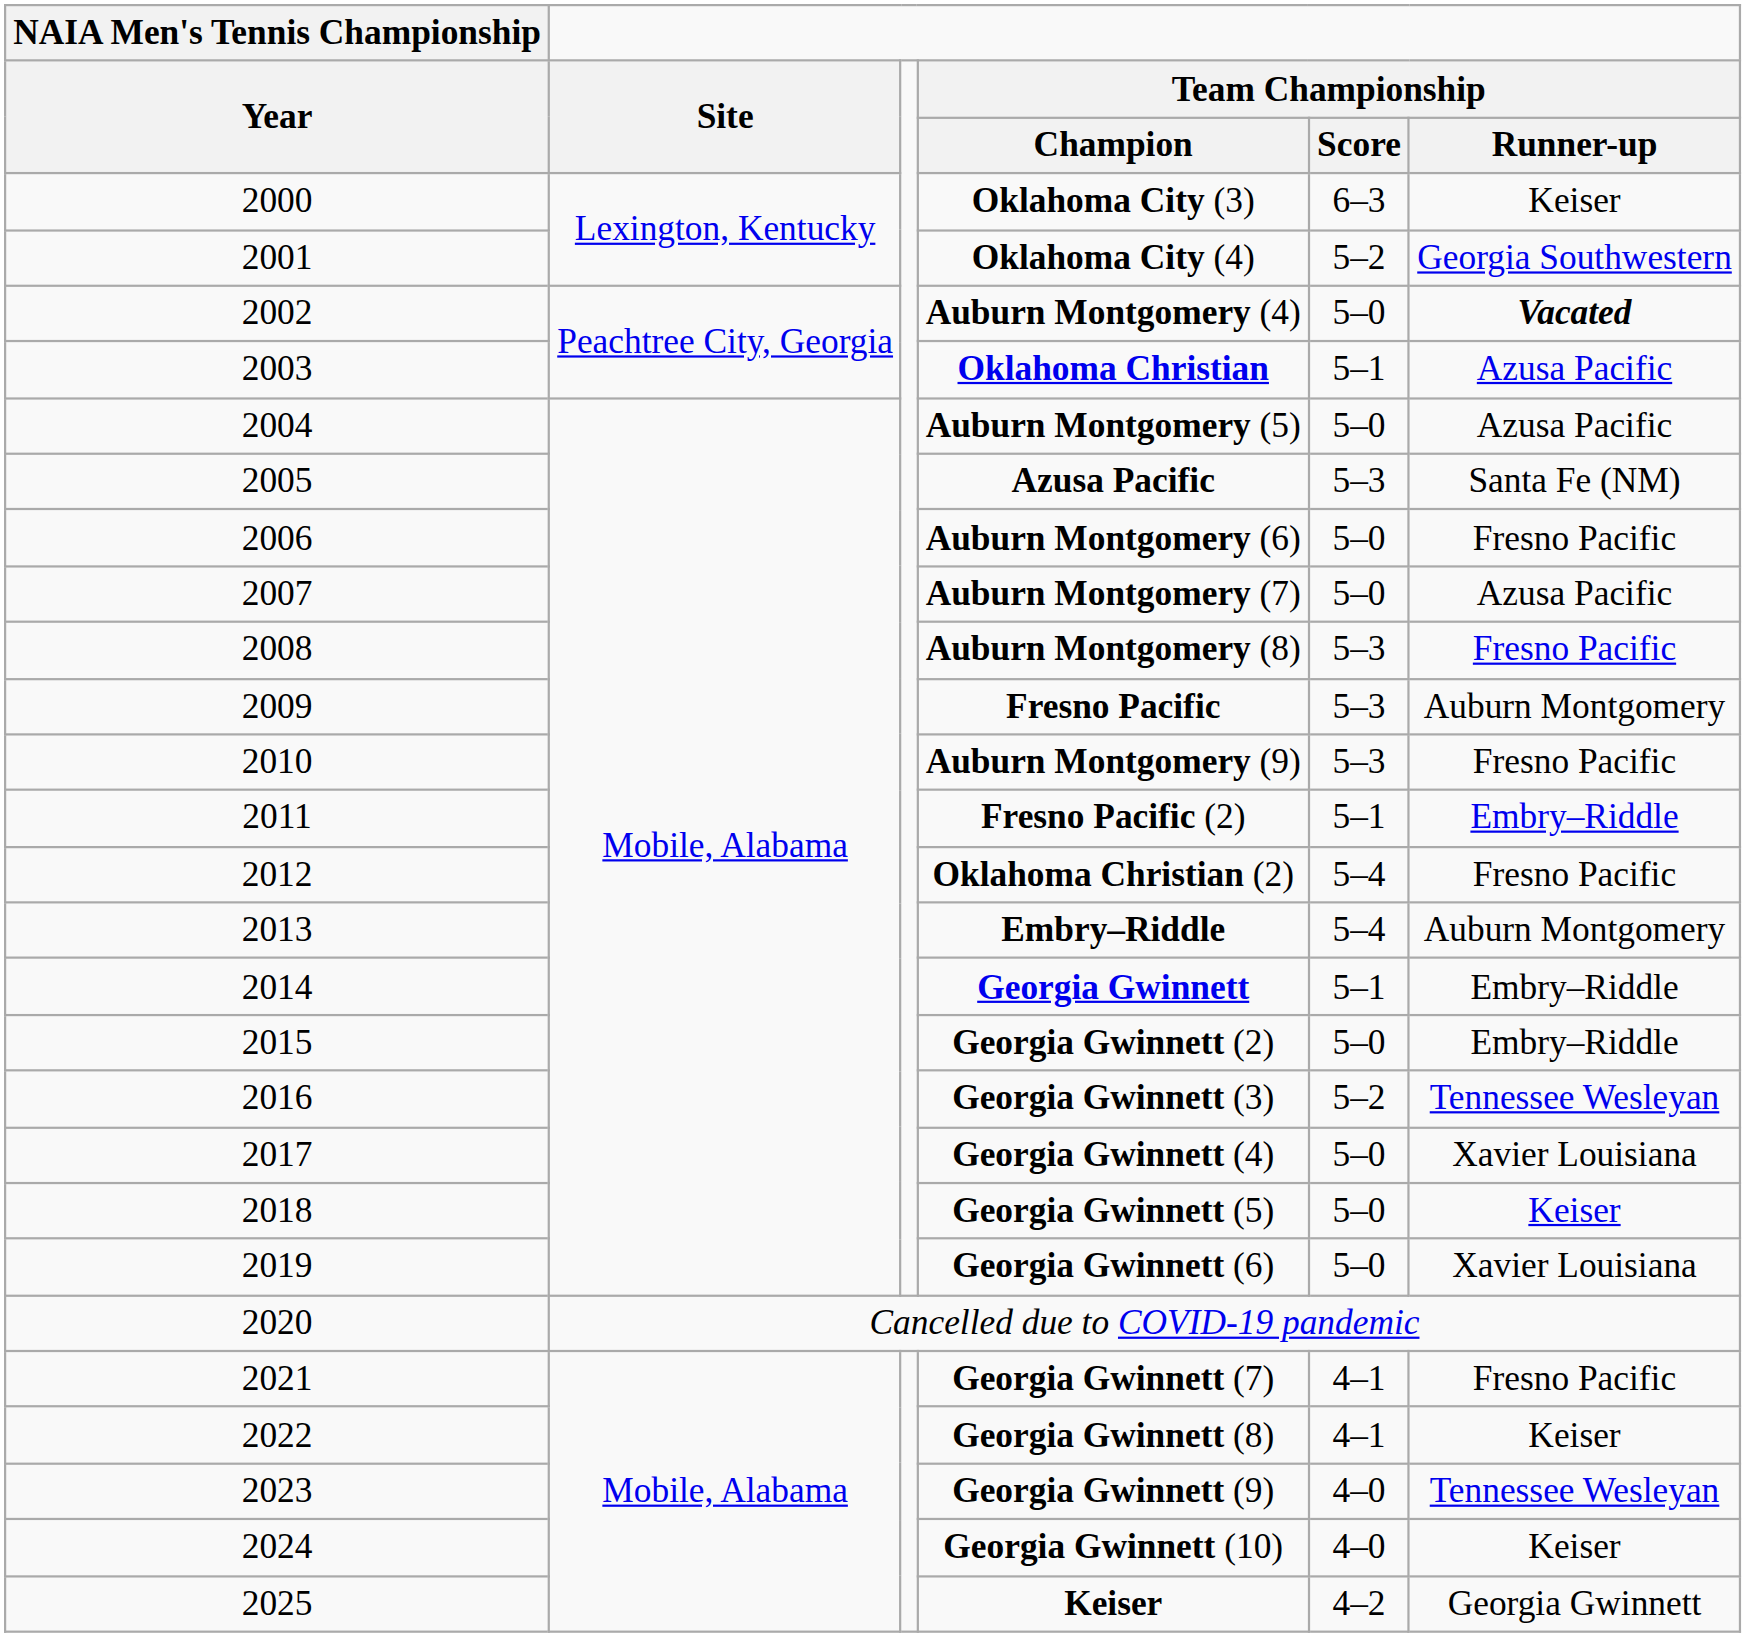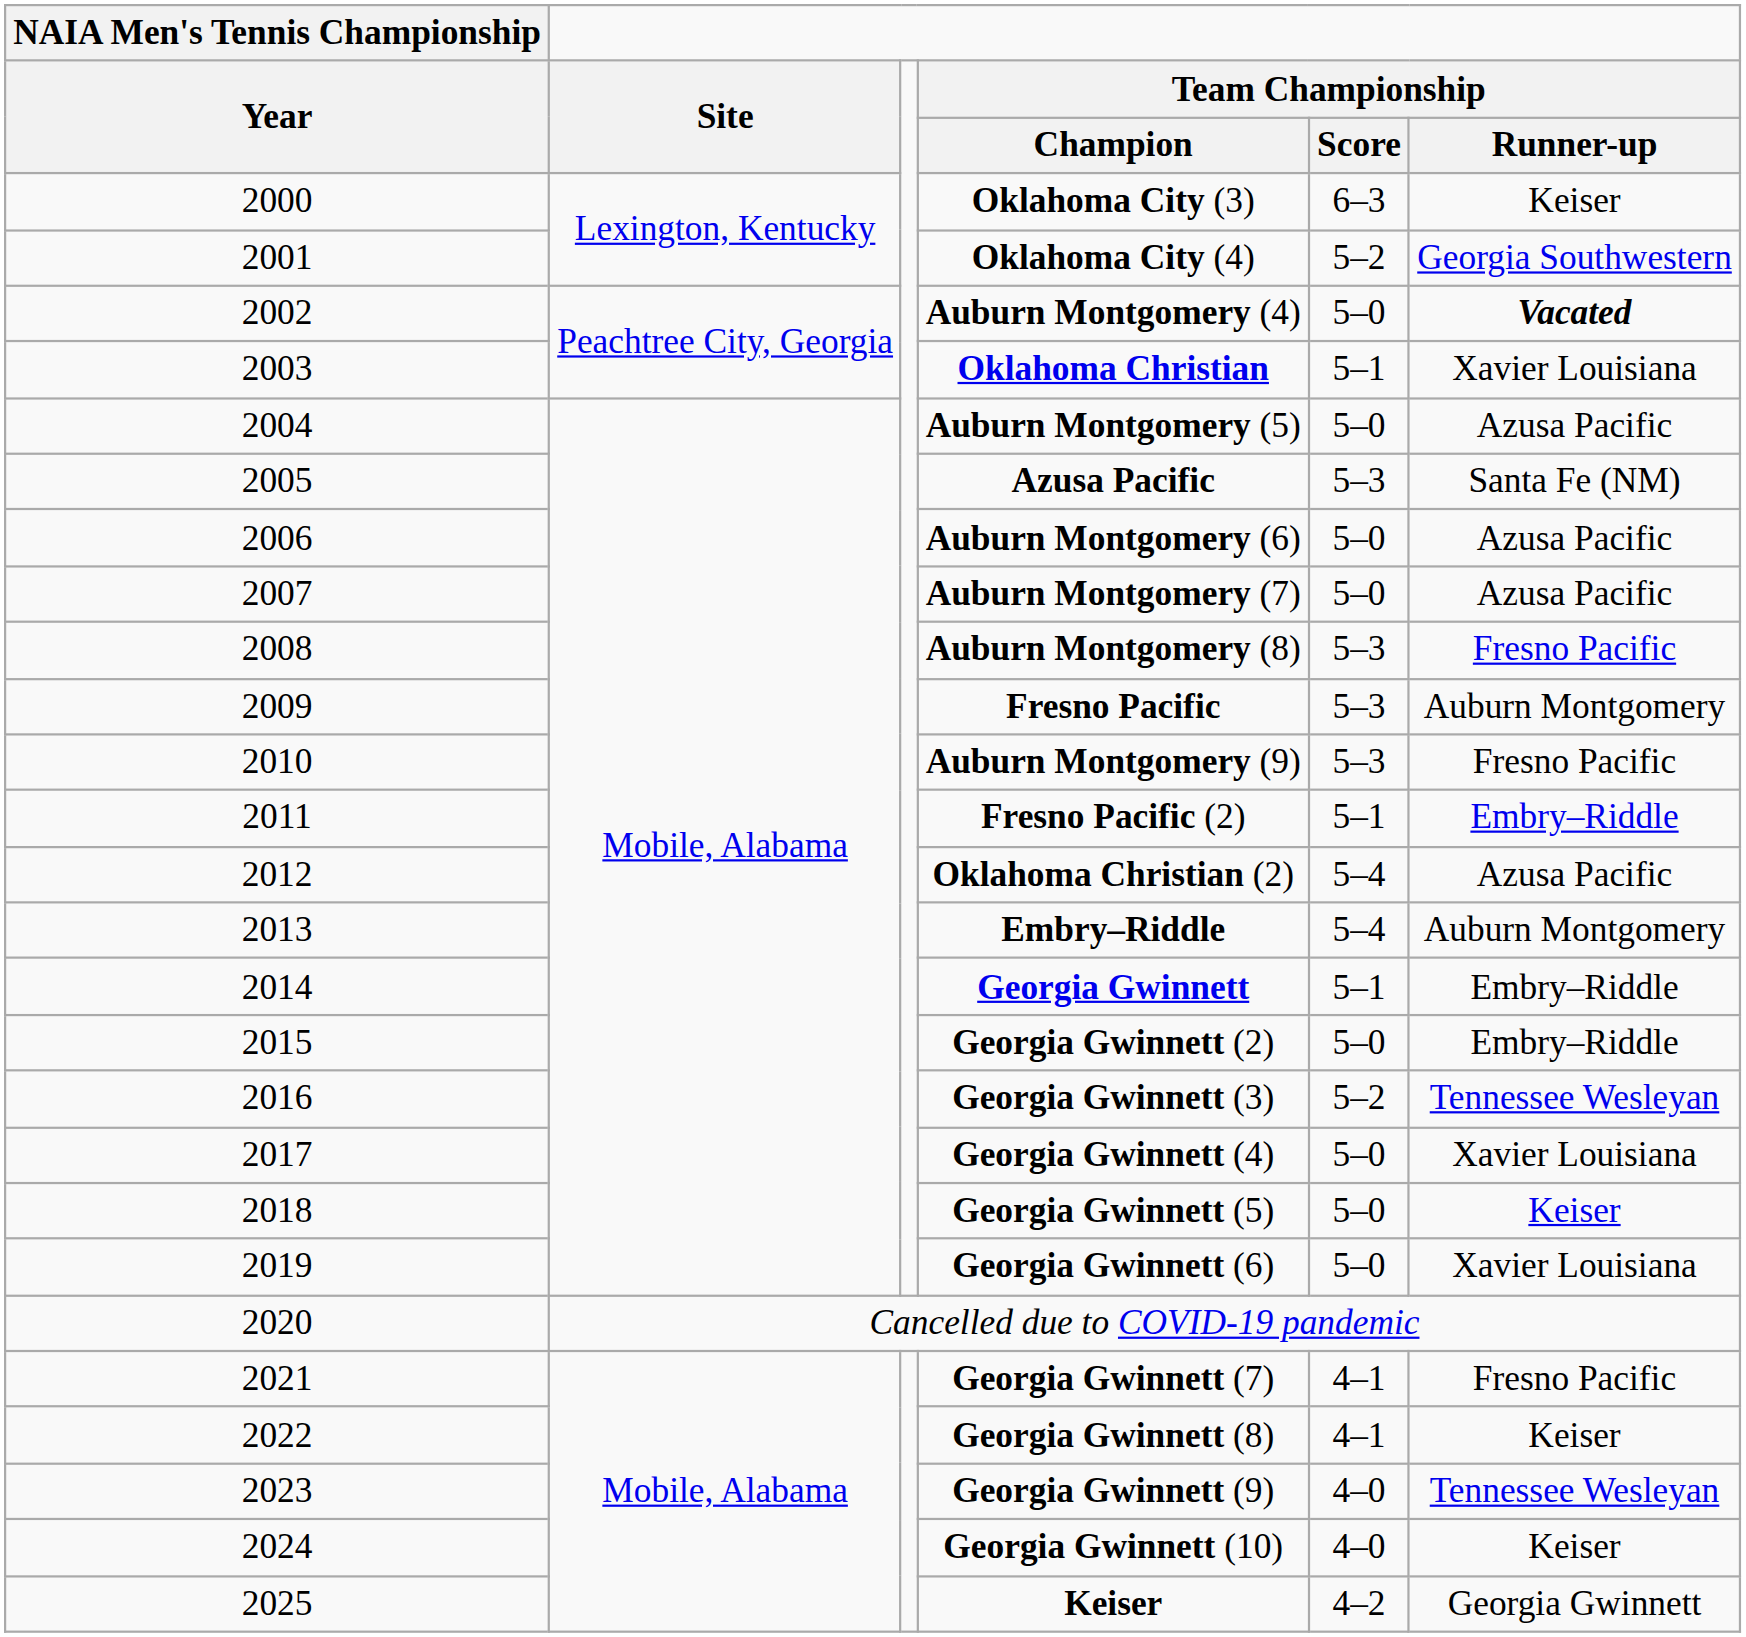Oklahoma Christian | Team Championship / Runner-up: Azusa Pacific -> Xavier Louisiana
Auburn Montgomery (6) | Team Championship / Runner-up: Fresno Pacific -> Azusa Pacific
Oklahoma Christian (2) | Team Championship / Runner-up: Fresno Pacific -> Azusa Pacific
